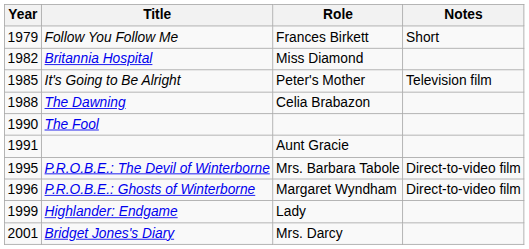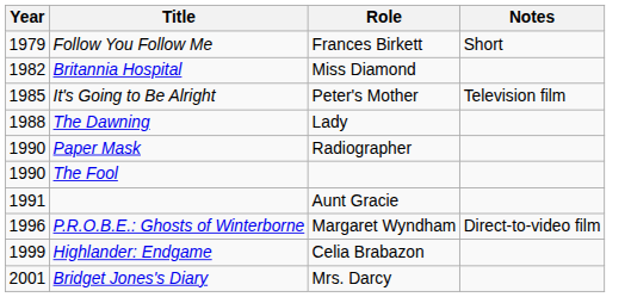The Dawning | Role: Celia Brabazon -> Lady
+ row: 1990 | Paper Mask | Radiographer
- row: 1995 | P.R.O.B.E.: The Devil of Winterborne | Mrs. Barbara Tabole | Direct-to-video film
Highlander: Endgame | Role: Lady -> Celia Brabazon
